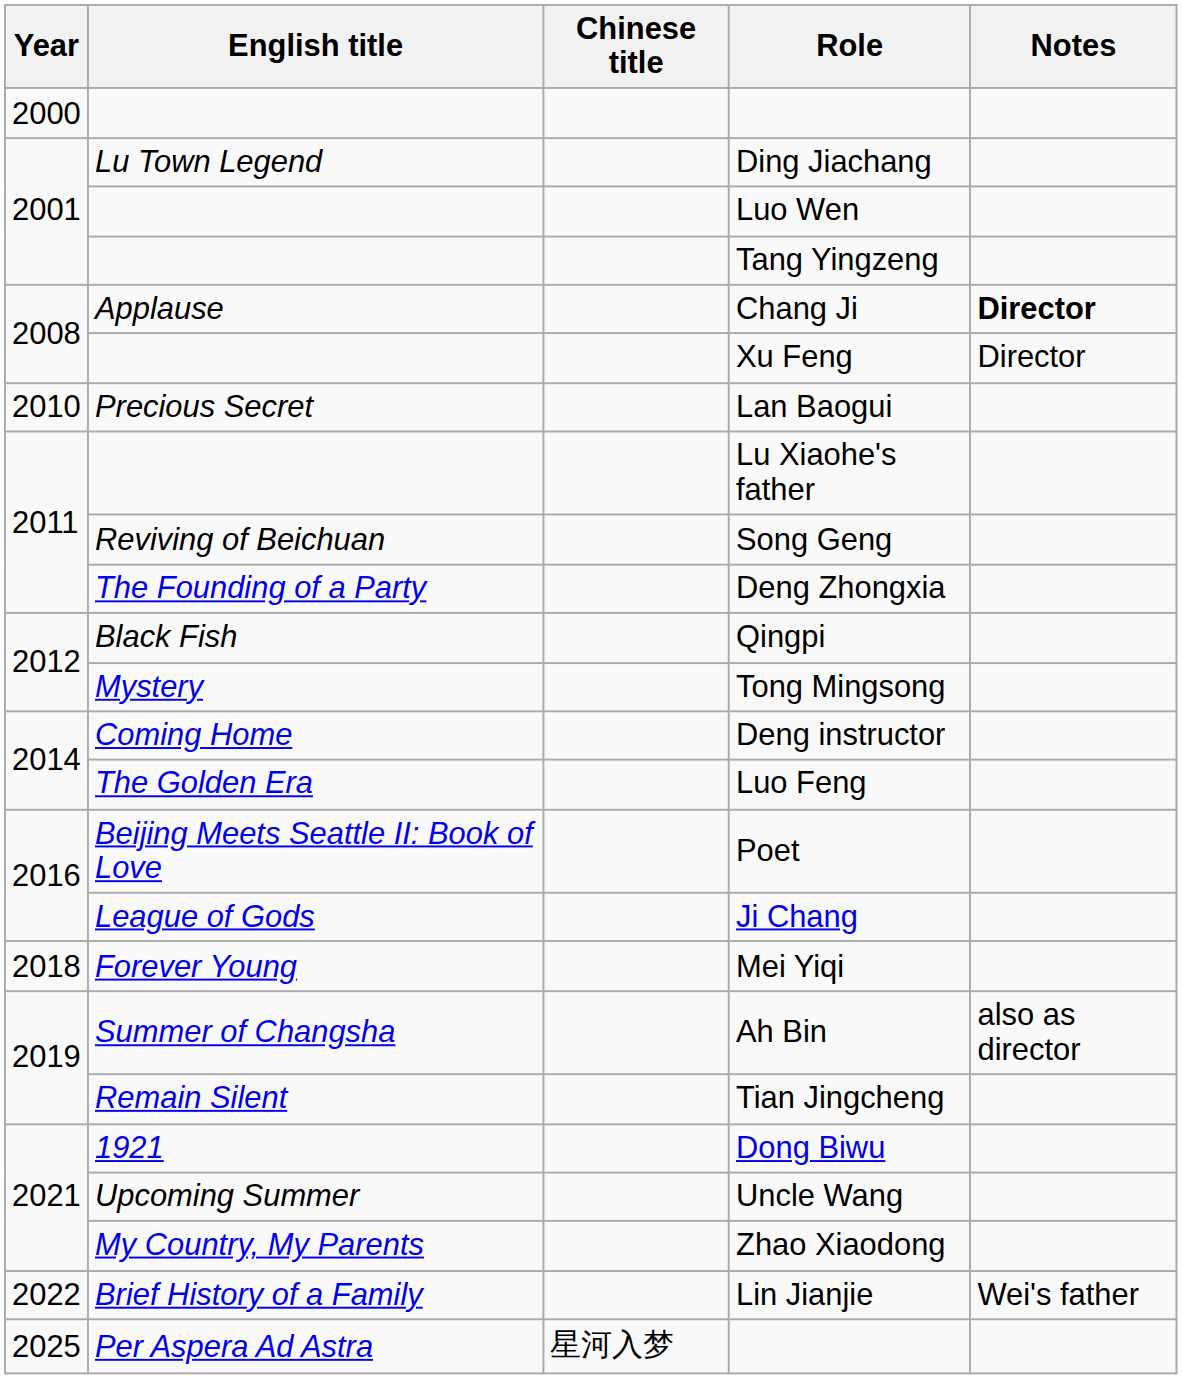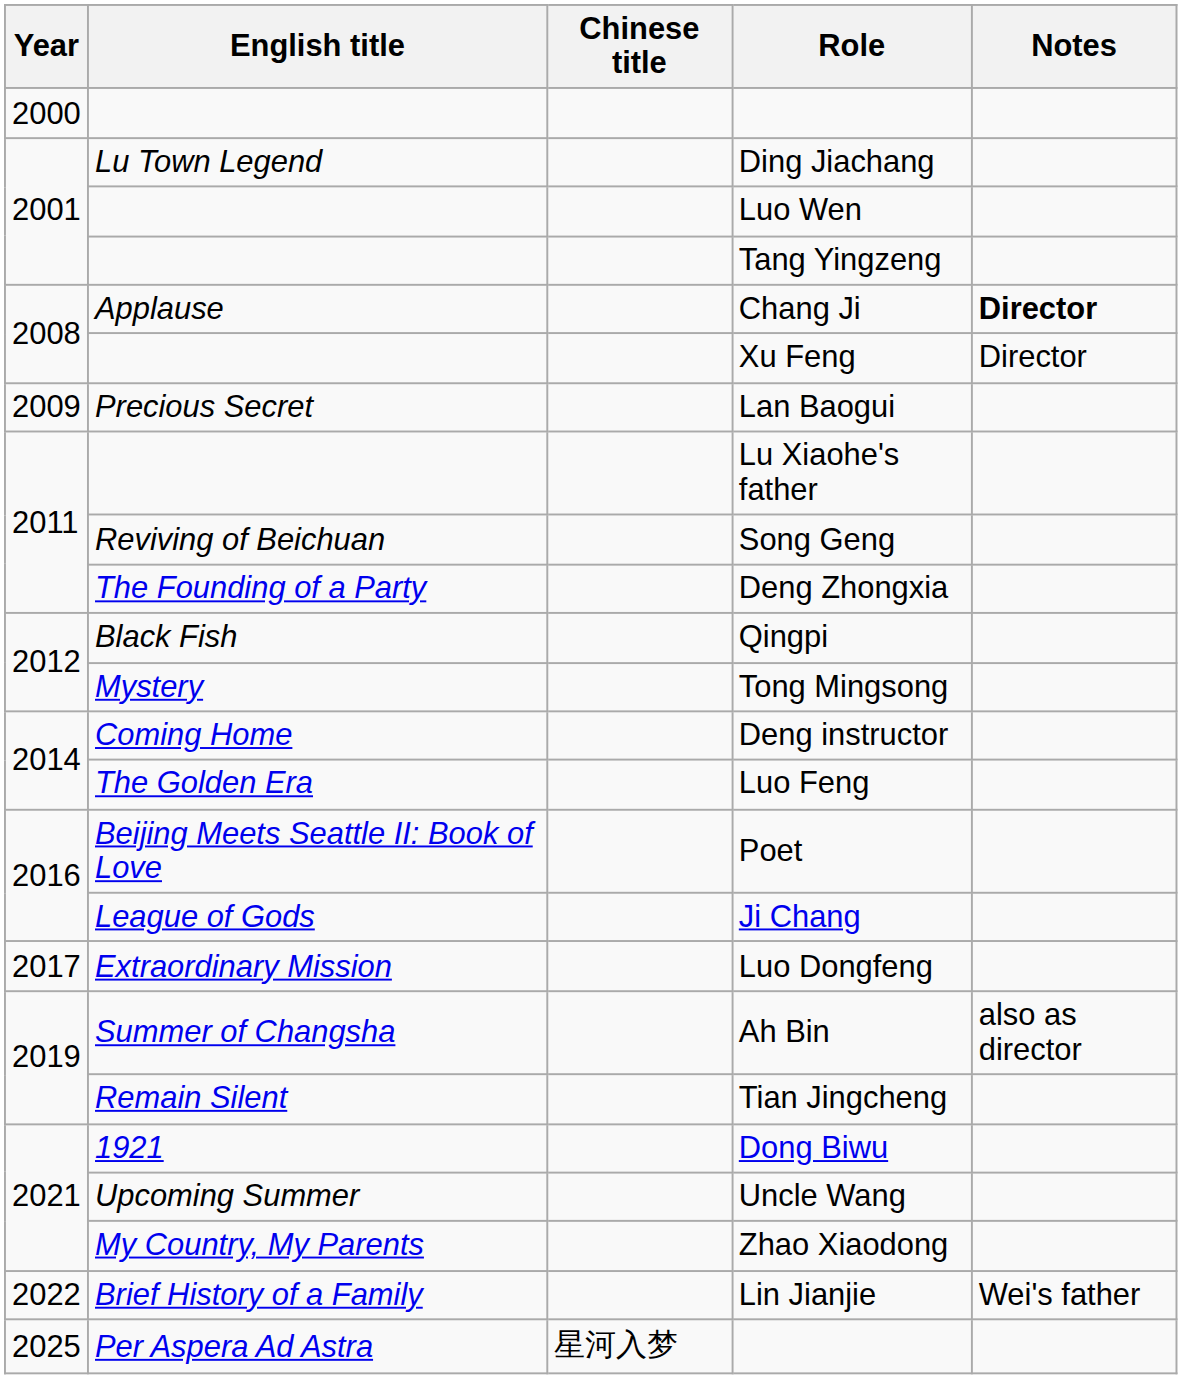Lan Baogui | Year: 2010 -> 2009
+ row: 2017 | Extraordinary Mission | Luo Dongfeng
- row: 2018 | Forever Young | Mei Yiqi
